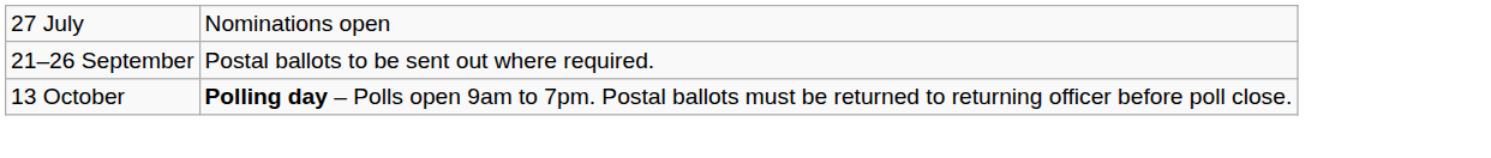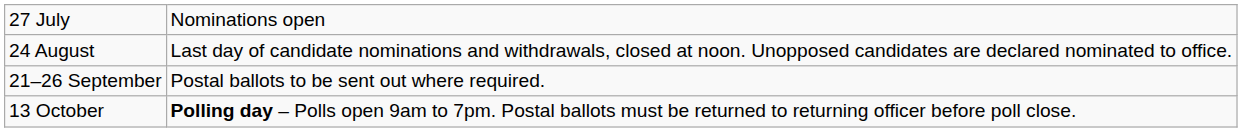+ row: 24 August | Last day of candidate nominations and withdrawals, closed at noon. Unopposed candidates are declared nominated to office.
